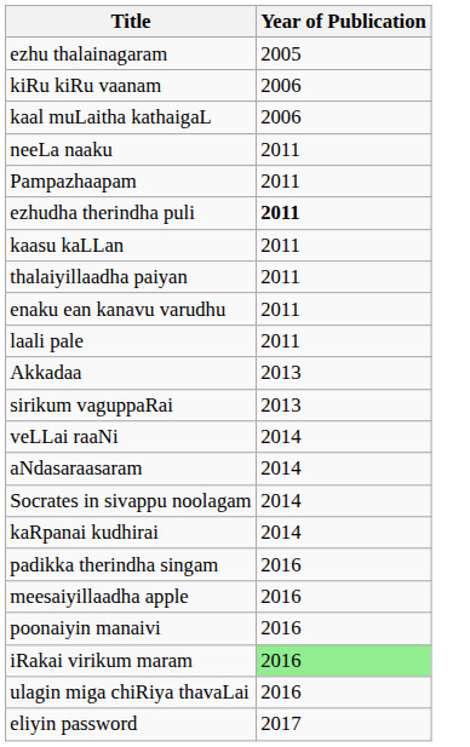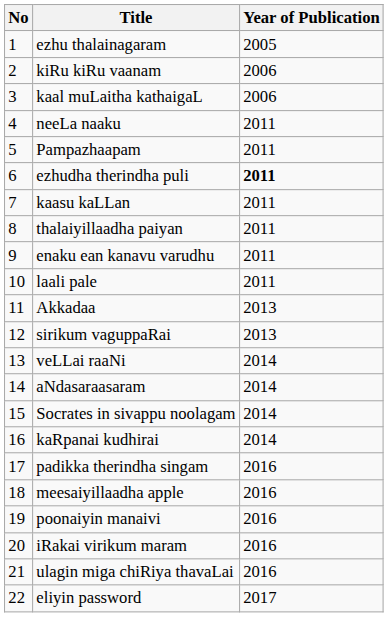+ column: No | 1 | 2 | 3 | 4 | 5 | 6 | 7 | 8 | 9 | 10 | 11 | 12 | 13 | 14 | 15 | 16 | 17 | 18 | 19 | 20 | 21 | 22
iRakai virikum maram | Year of Publication: lightgreen background -> no background
